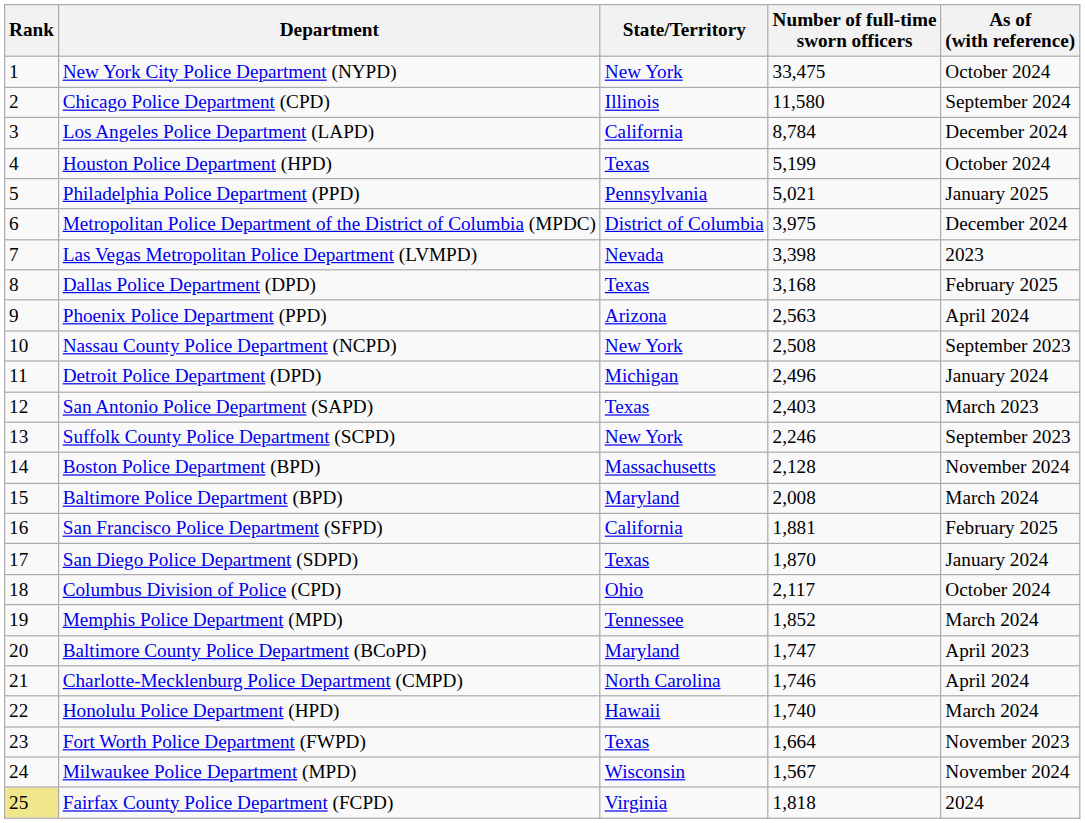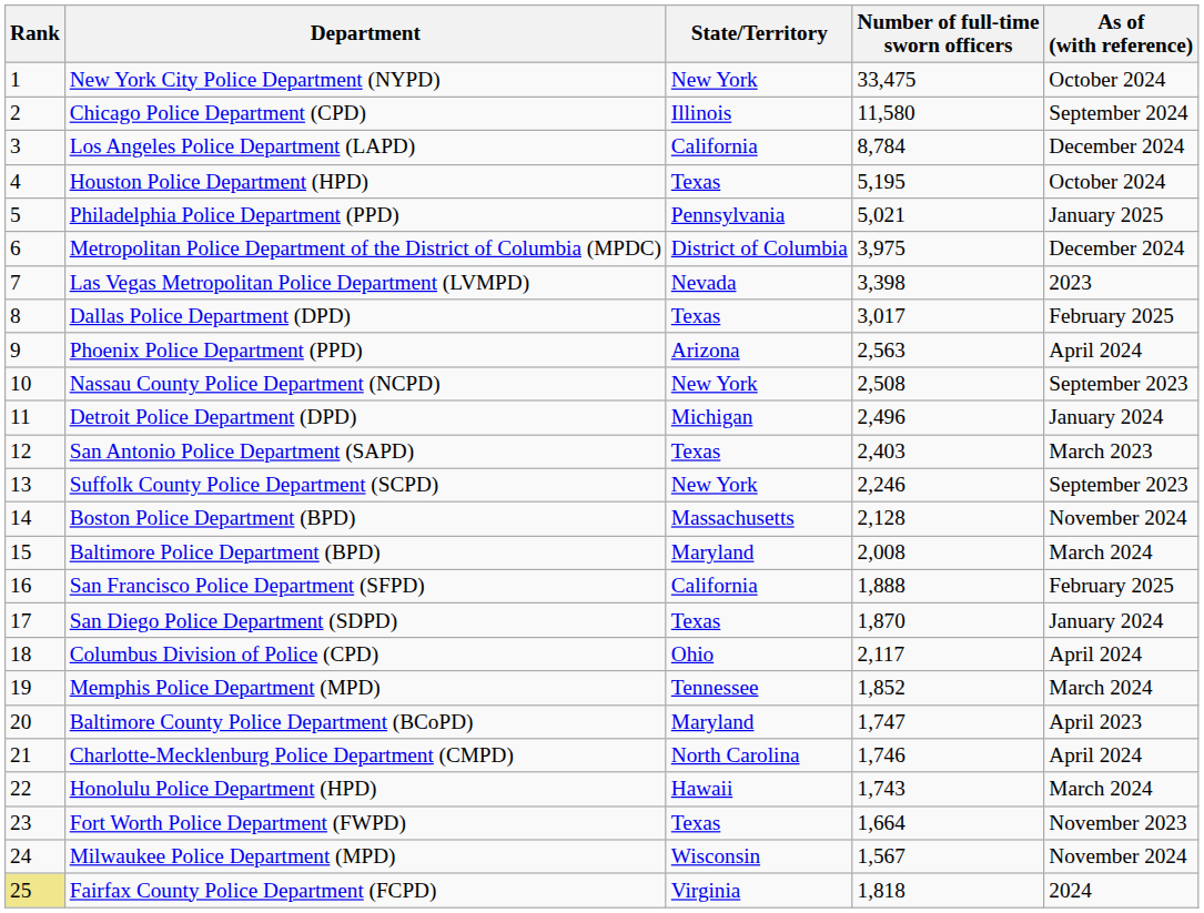Houston Police Department (HPD) | Number of full-time sworn officers: 5,199 -> 5,195
Dallas Police Department (DPD) | Number of full-time sworn officers: 3,168 -> 3,017
San Francisco Police Department (SFPD) | Number of full-time sworn officers: 1,881 -> 1,888
Columbus Division of Police (CPD) | As of (with reference): October 2024 -> April 2024
Honolulu Police Department (HPD) | Number of full-time sworn officers: 1,740 -> 1,743
